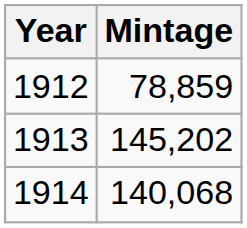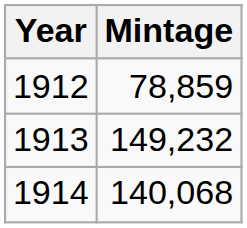1913 | Mintage: 145,202 -> 149,232
